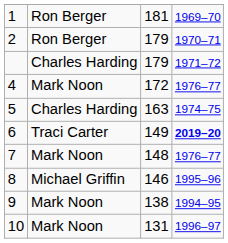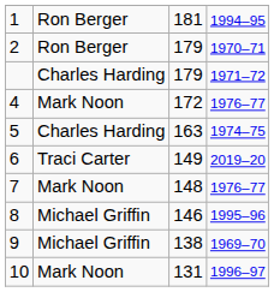1 | column 4: 1969–70 -> 1994–95
6 | column 4: bold -> normal
9 | column 2: Mark Noon -> Michael Griffin
9 | column 4: 1994–95 -> 1969–70
